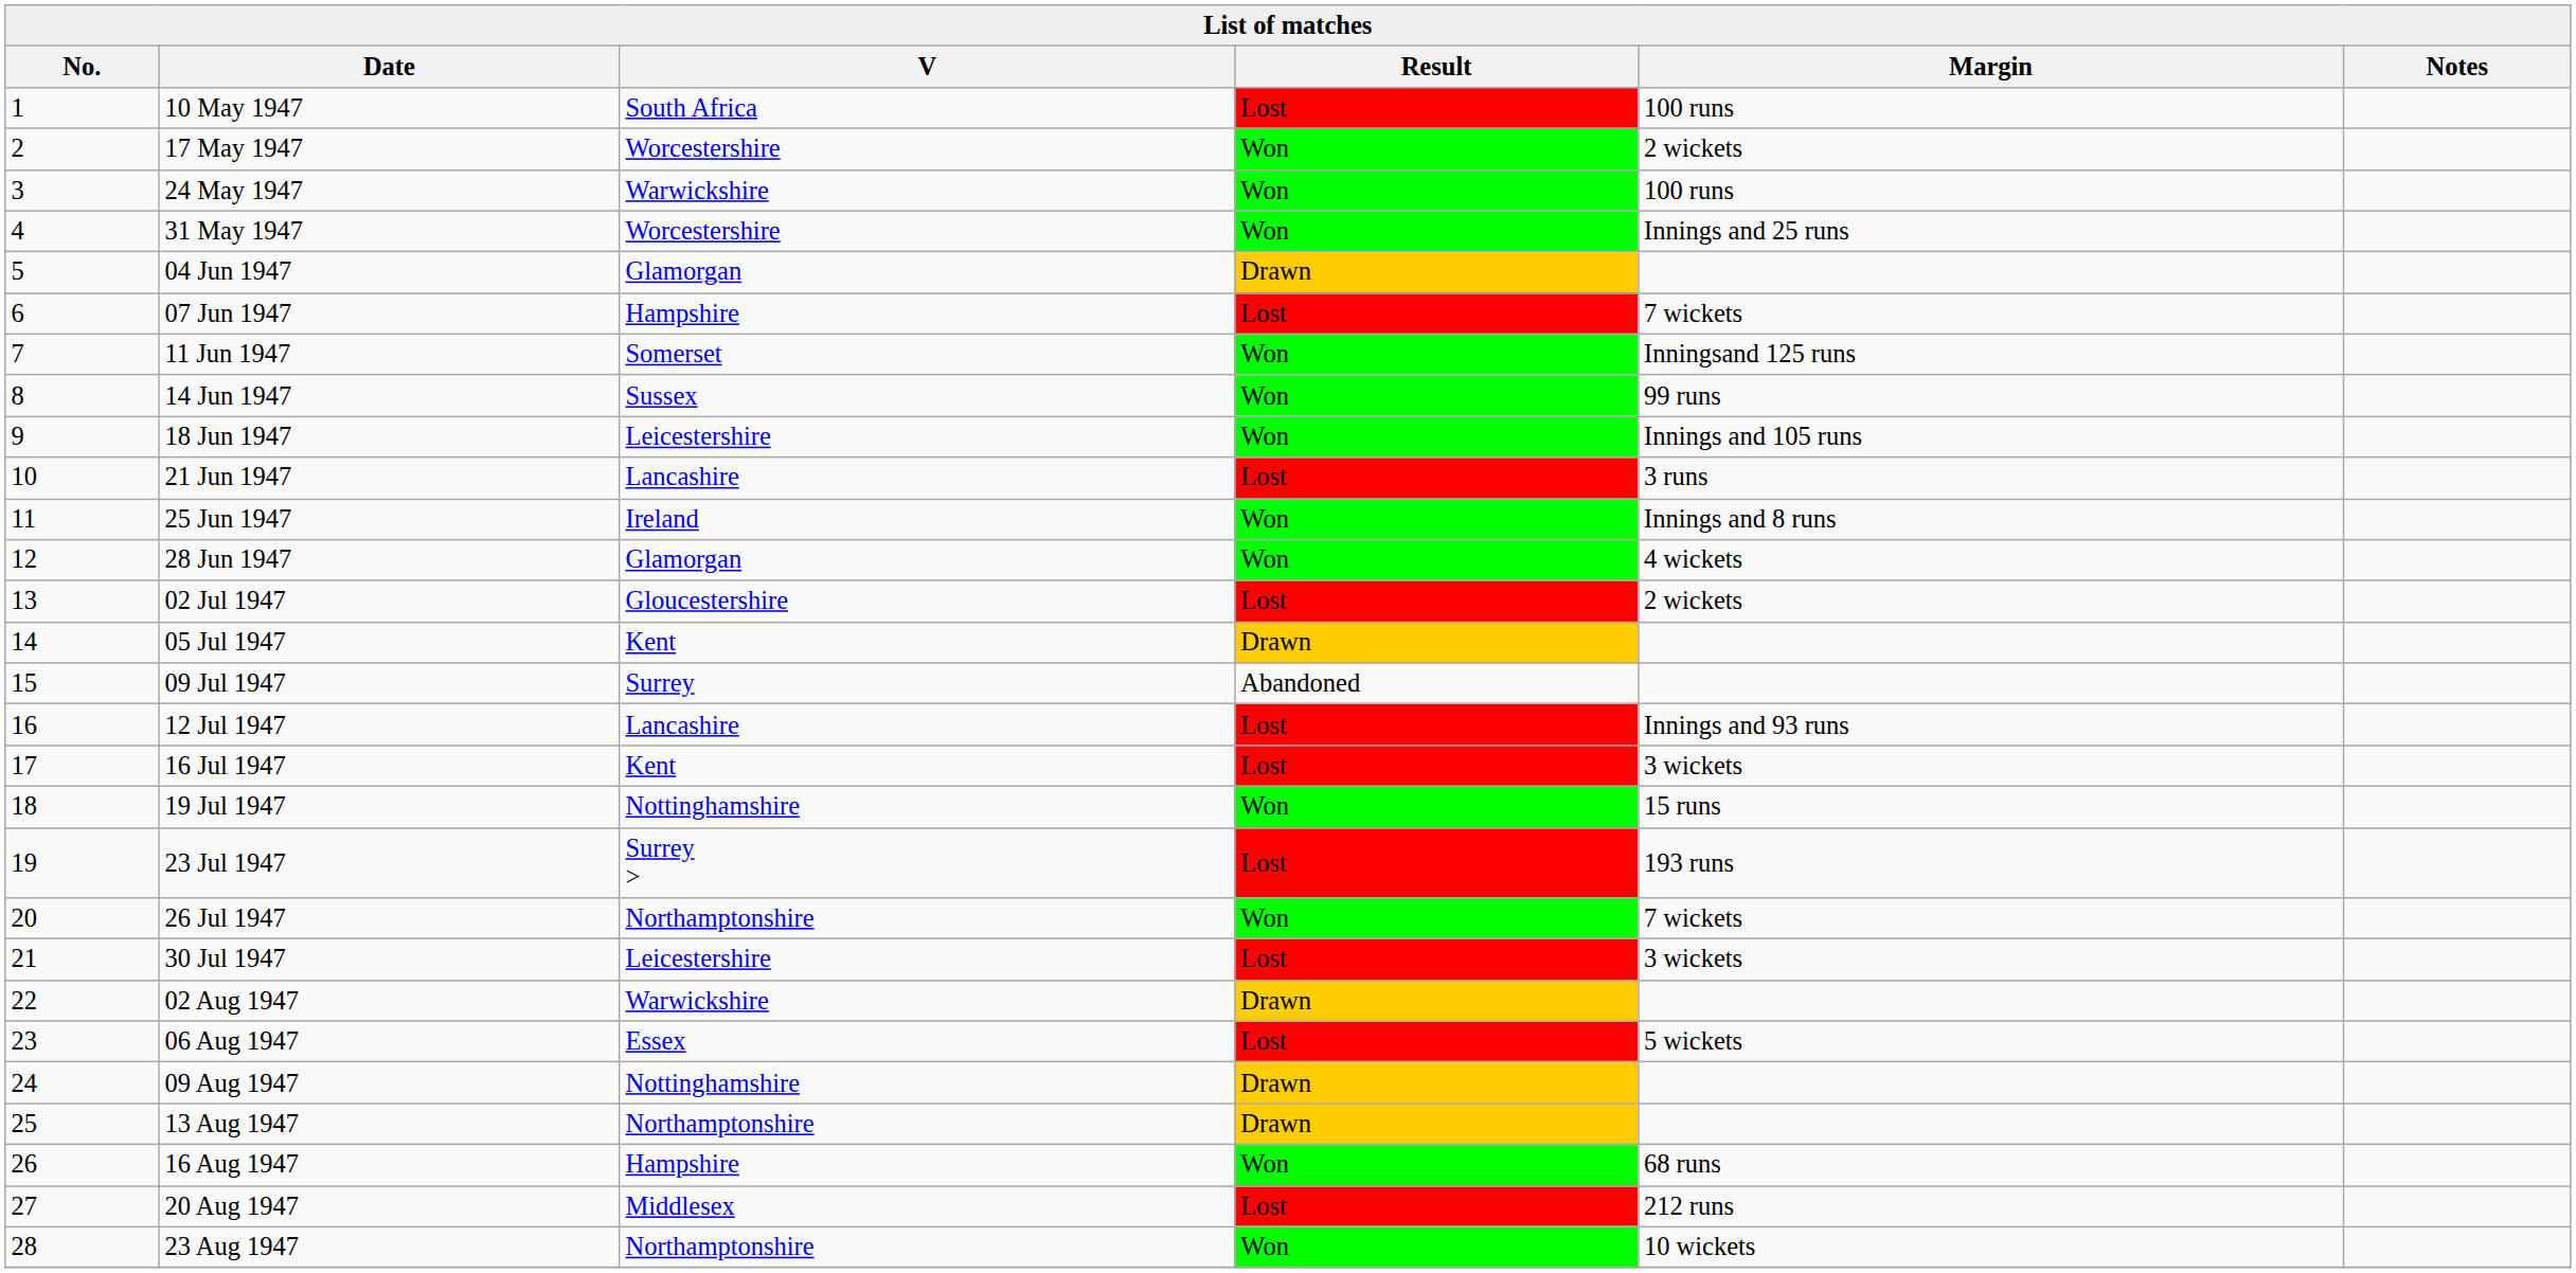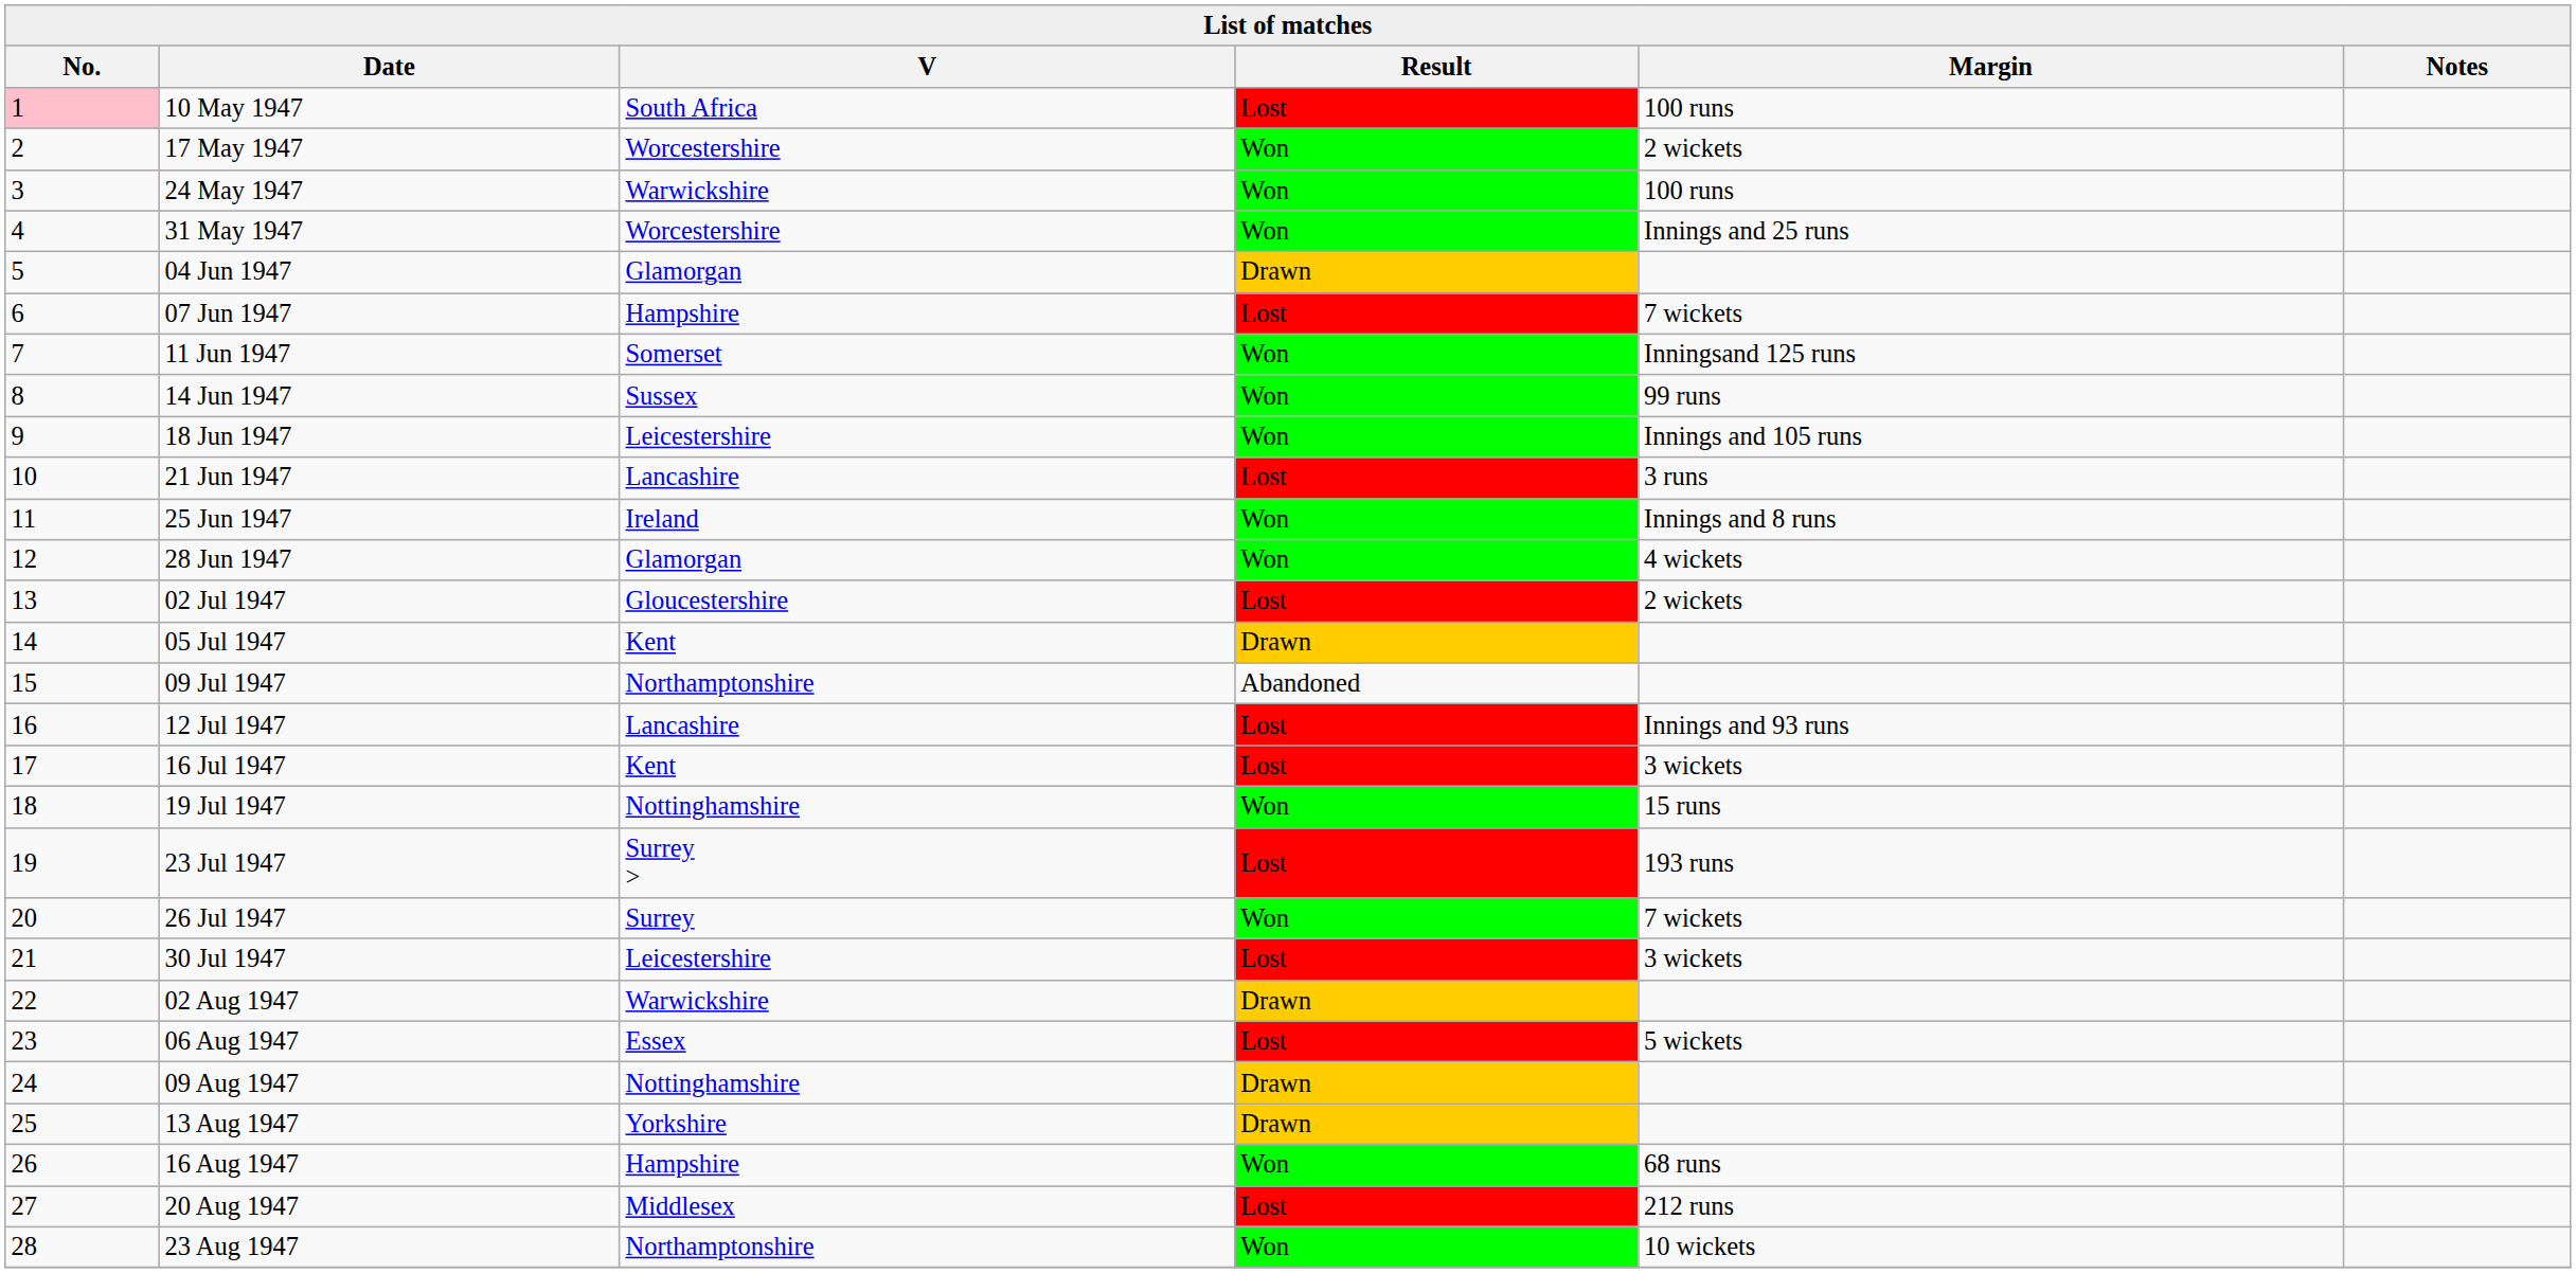10 May 1947 | No.: no background -> pink background
09 Jul 1947 | V: Surrey -> Northamptonshire
26 Jul 1947 | V: Northamptonshire -> Surrey
13 Aug 1947 | V: Northamptonshire -> Yorkshire
